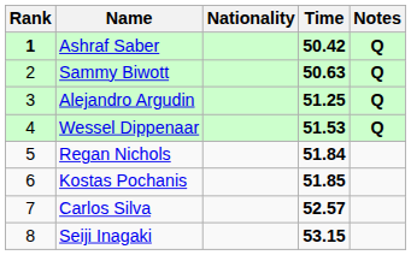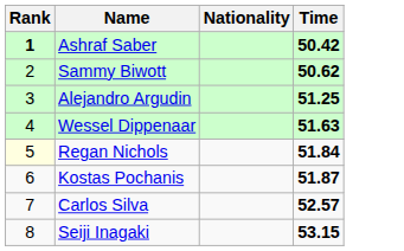- column: Notes | Q | Q | Q | Q
Sammy Biwott | Time: 50.63 -> 50.62
Wessel Dippenaar | Time: 51.53 -> 51.63
Regan Nichols | Rank: no background -> lightyellow background
Kostas Pochanis | Time: 51.85 -> 51.87
